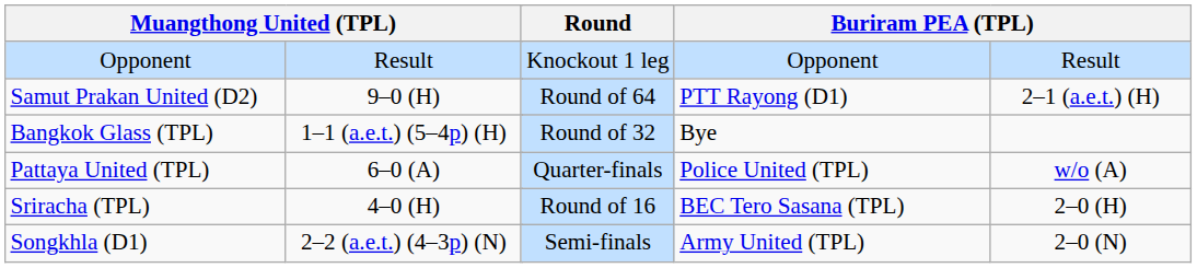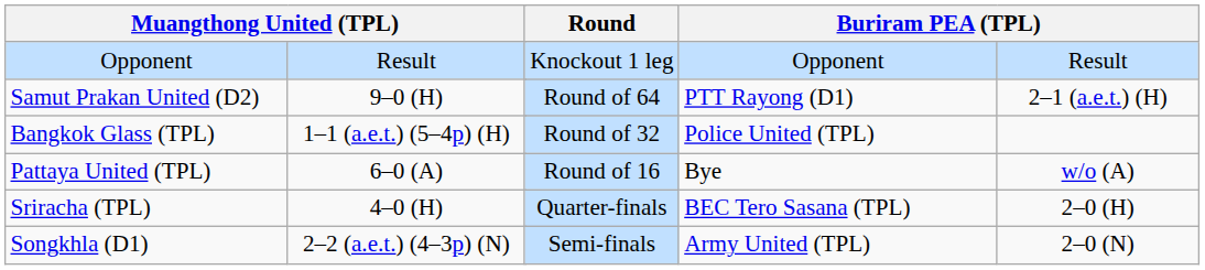Bangkok Glass (TPL) | column 6: Bye -> Police United (TPL)
Pattaya United (TPL) | Round: Quarter-finals -> Round of 16
Pattaya United (TPL) | column 6: Police United (TPL) -> Bye
Sriracha (TPL) | Round: Round of 16 -> Quarter-finals
